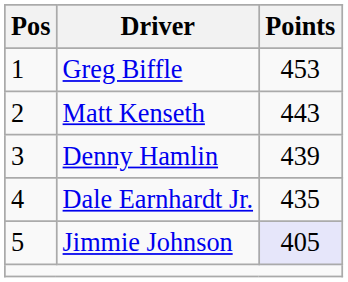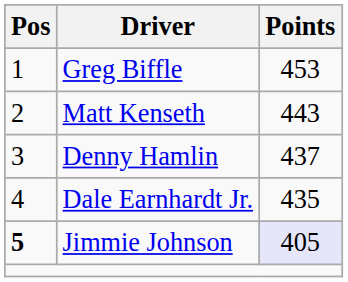Denny Hamlin | Points: 439 -> 437
Jimmie Johnson | Pos: normal -> bold
